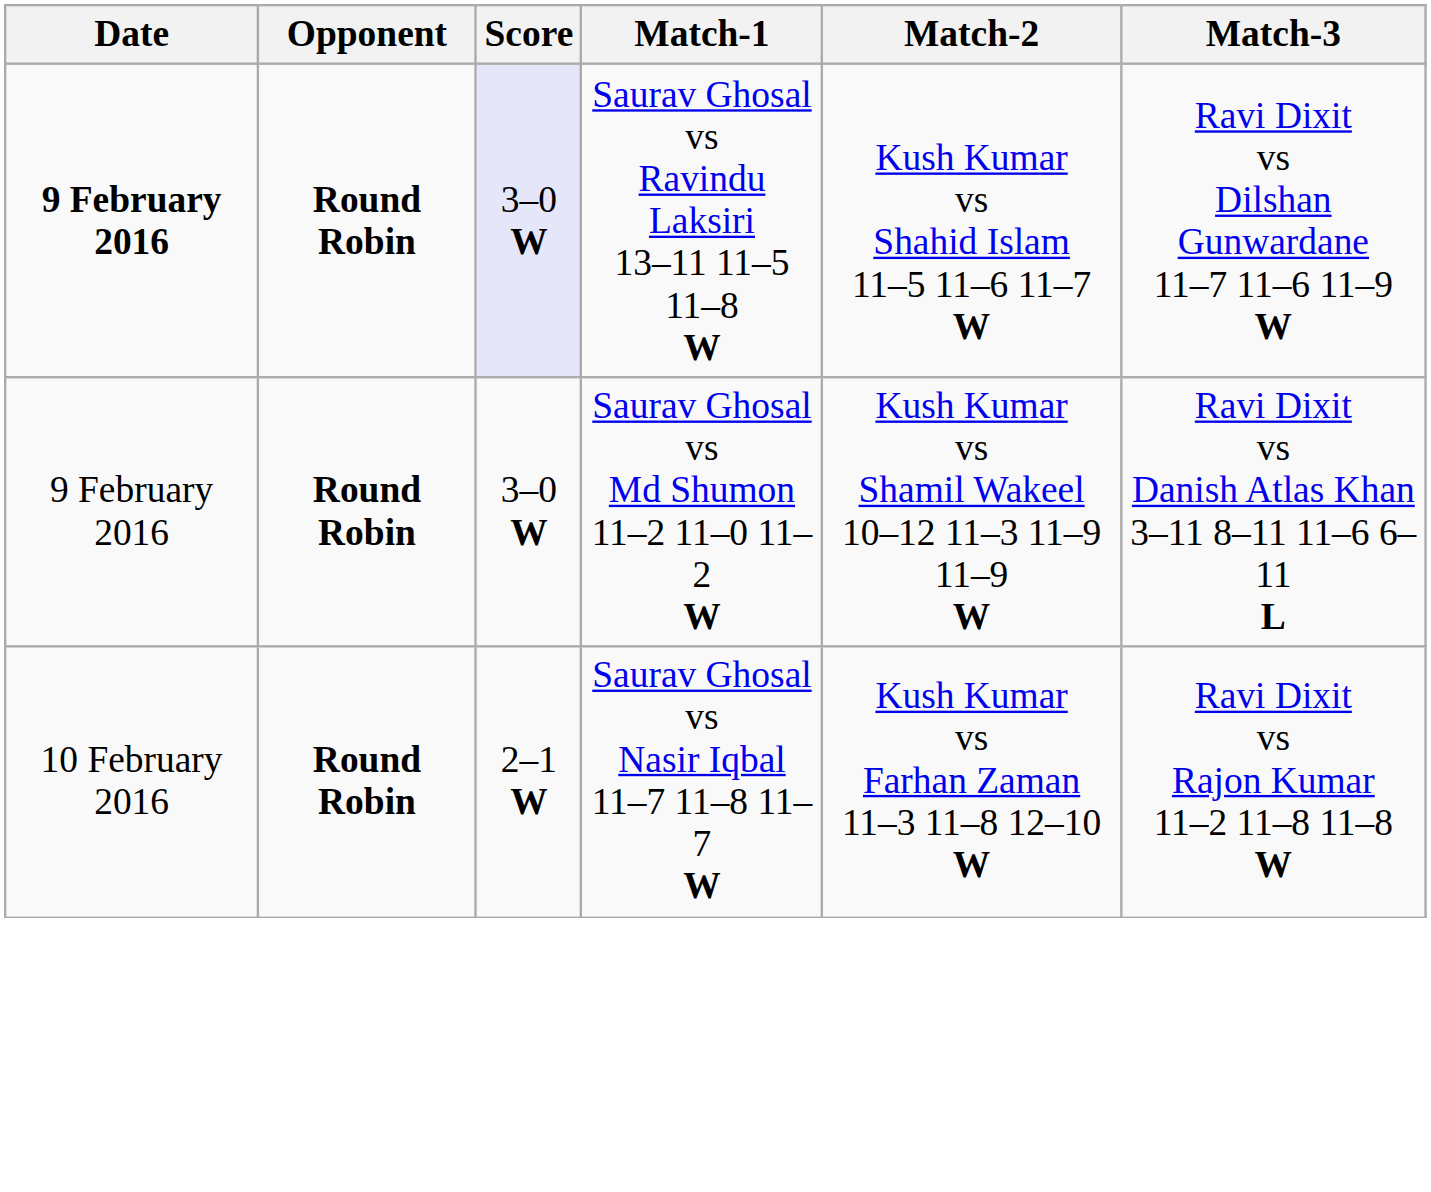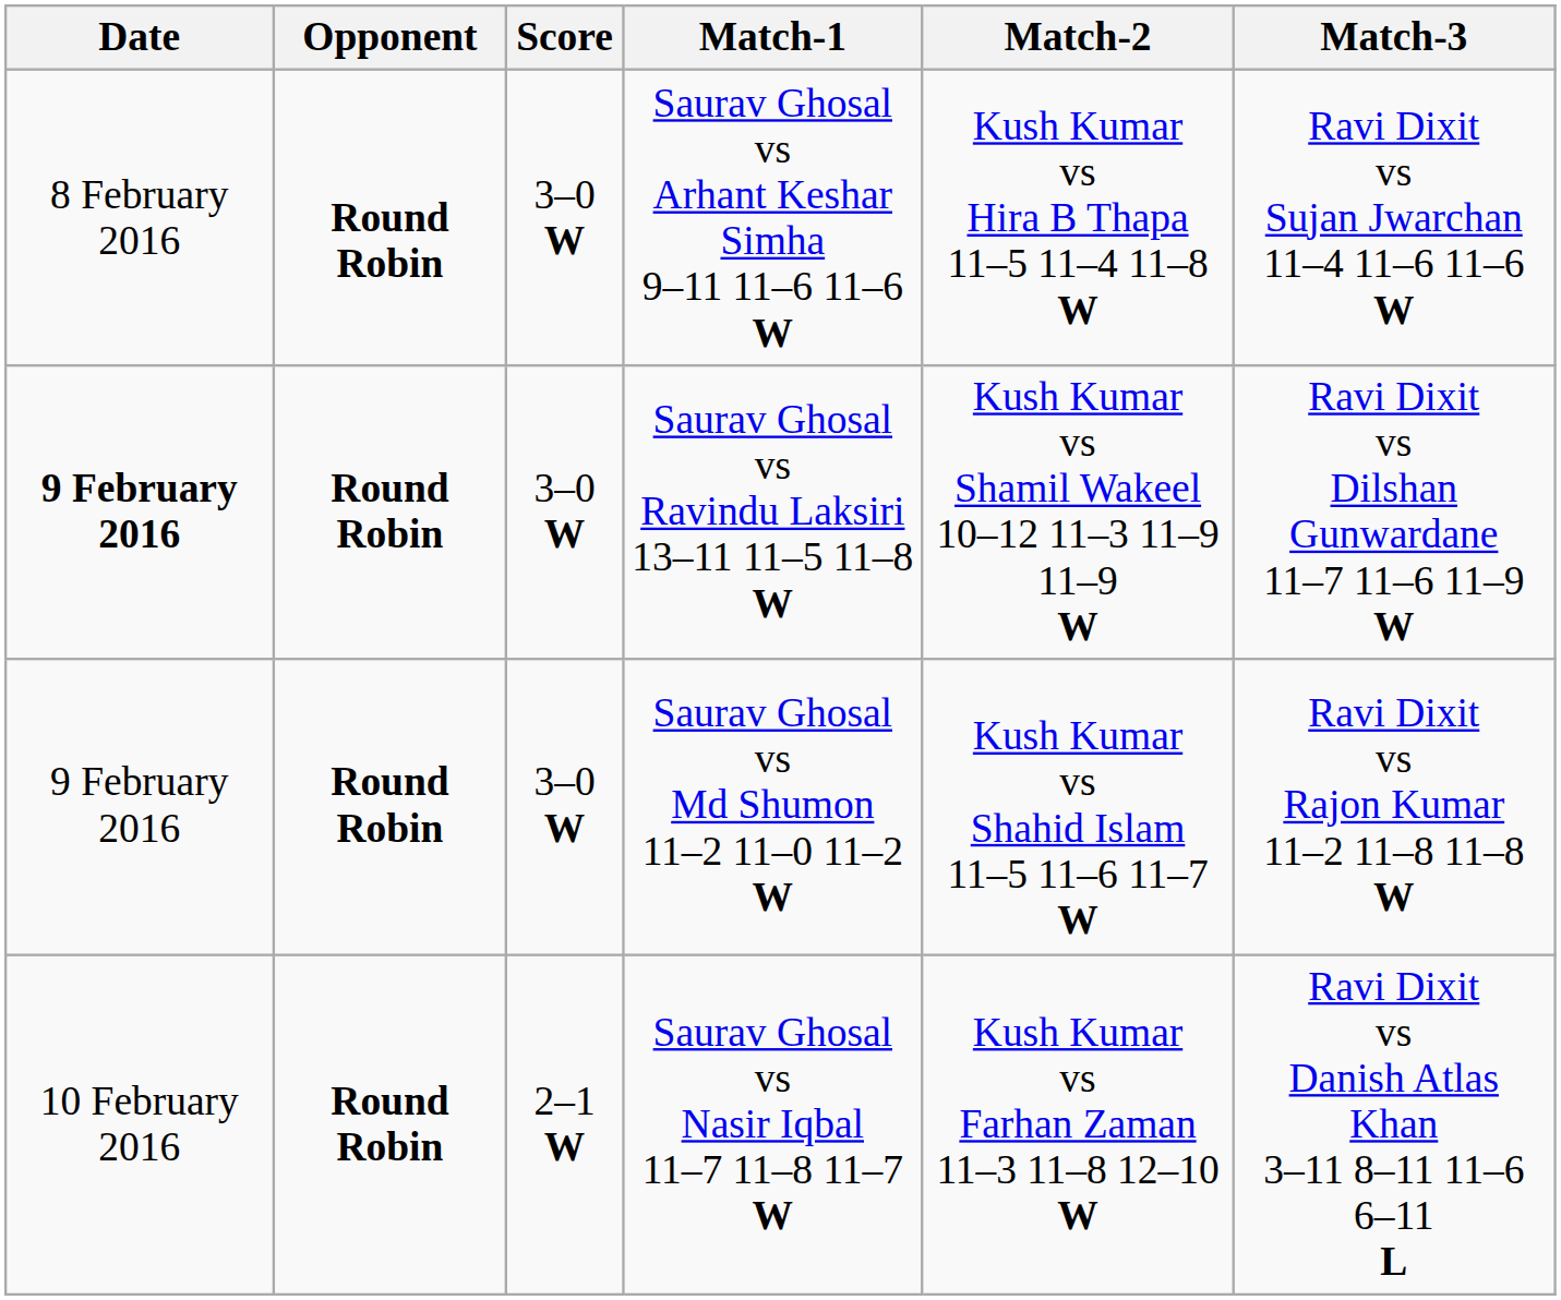+ row: 8 February 2016 | Round Robin | 3–0 W | Saurav Ghosal vs Arhant Keshar Simha 9–11 11–6 11–6 W | Kush Kumar vs Hira B Thapa 11–5 11–4 11–8 W | Ravi Dixit vs Sujan Jwarchan 11–4 11–6 11–6 W
Saurav Ghosal vs Ravindu Laksiri 13–11 11–5 11–8 W | Score: lavender background -> no background
Saurav Ghosal vs Ravindu Laksiri 13–11 11–5 11–8 W | Match-2: Kush Kumar vs Shahid Islam 11–5 11–6 11–7 W -> Kush Kumar vs Shamil Wakeel 10–12 11–3 11–9 11–9 W
Saurav Ghosal vs Md Shumon 11–2 11–0 11–2 W | Match-2: Kush Kumar vs Shamil Wakeel 10–12 11–3 11–9 11–9 W -> Kush Kumar vs Shahid Islam 11–5 11–6 11–7 W
Saurav Ghosal vs Md Shumon 11–2 11–0 11–2 W | Match-3: Ravi Dixit vs Danish Atlas Khan 3–11 8–11 11–6 6–11 L -> Ravi Dixit vs Rajon Kumar 11–2 11–8 11–8 W
Saurav Ghosal vs Nasir Iqbal 11–7 11–8 11–7 W | Match-3: Ravi Dixit vs Rajon Kumar 11–2 11–8 11–8 W -> Ravi Dixit vs Danish Atlas Khan 3–11 8–11 11–6 6–11 L
